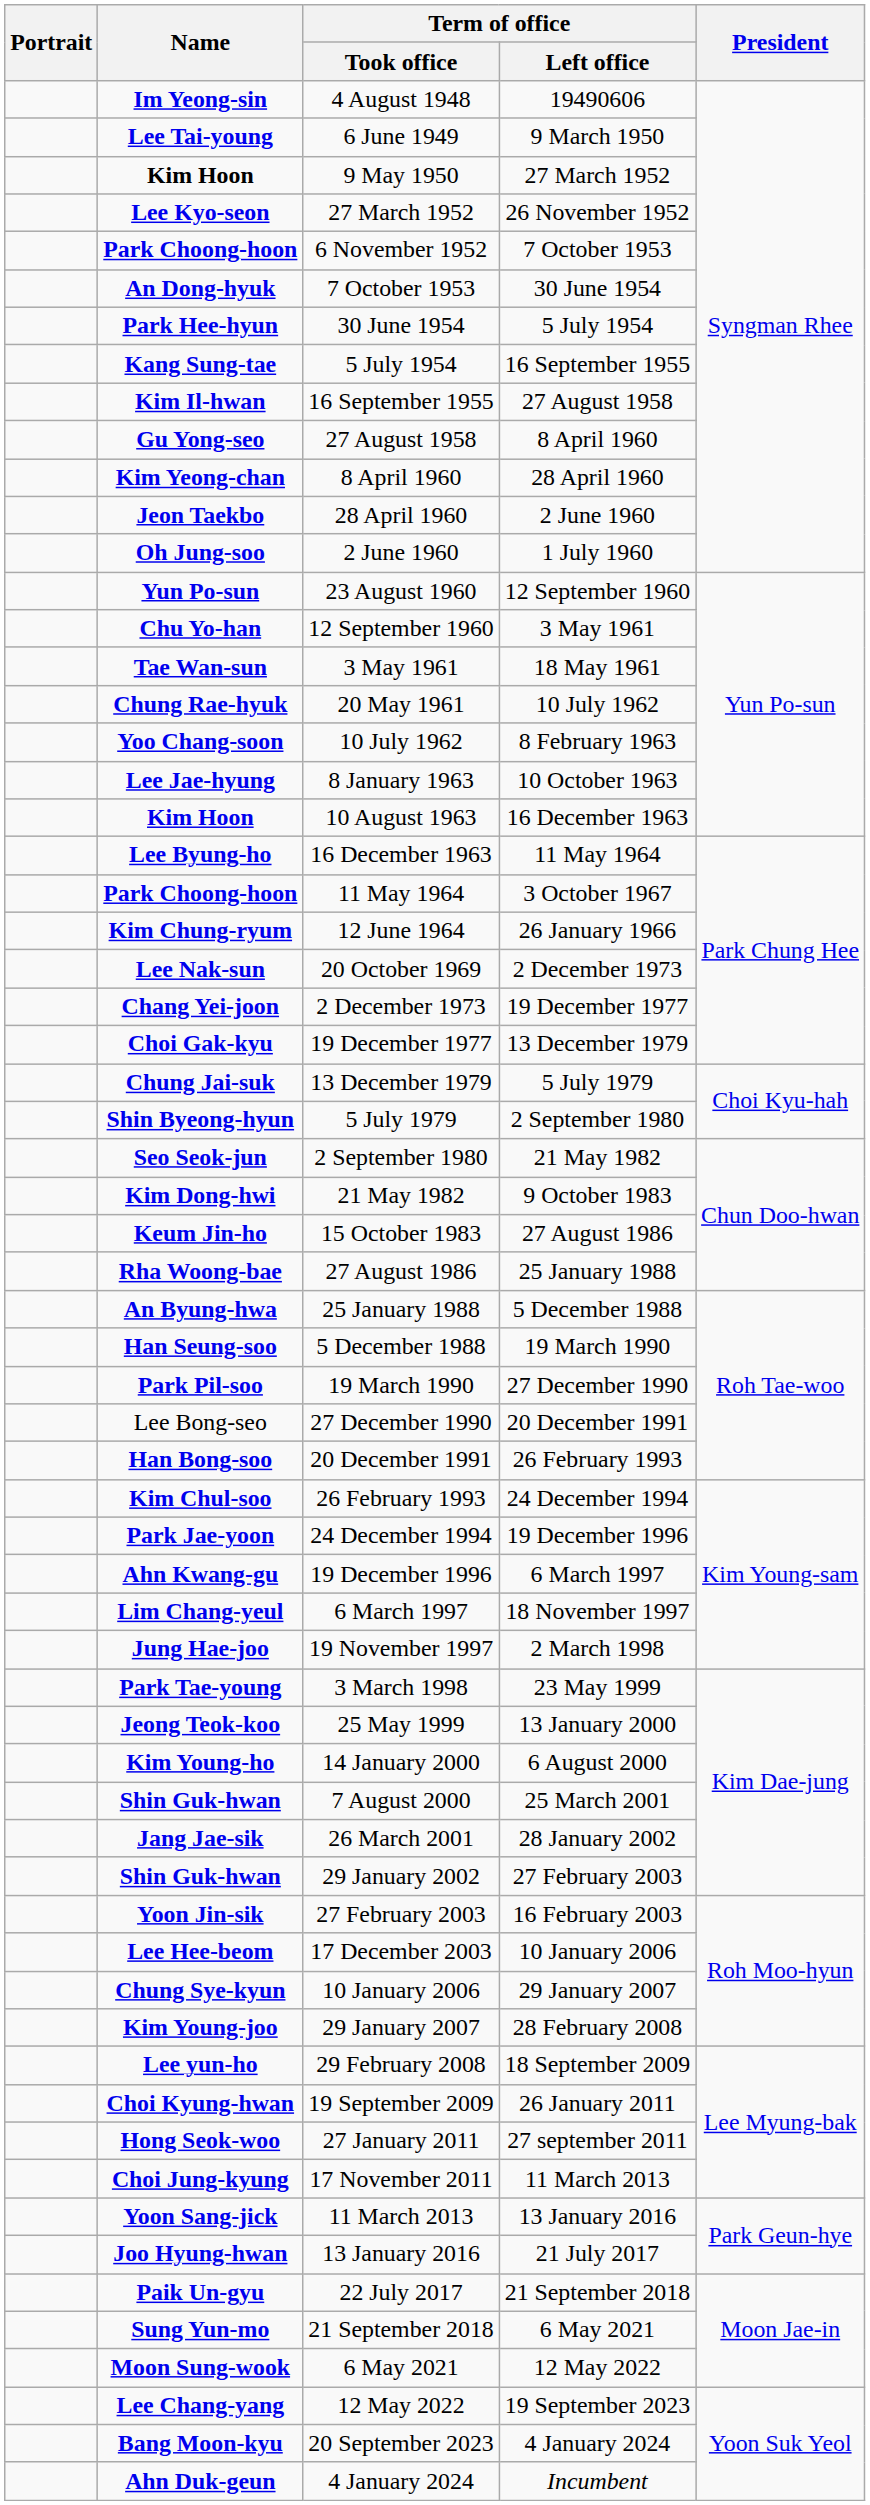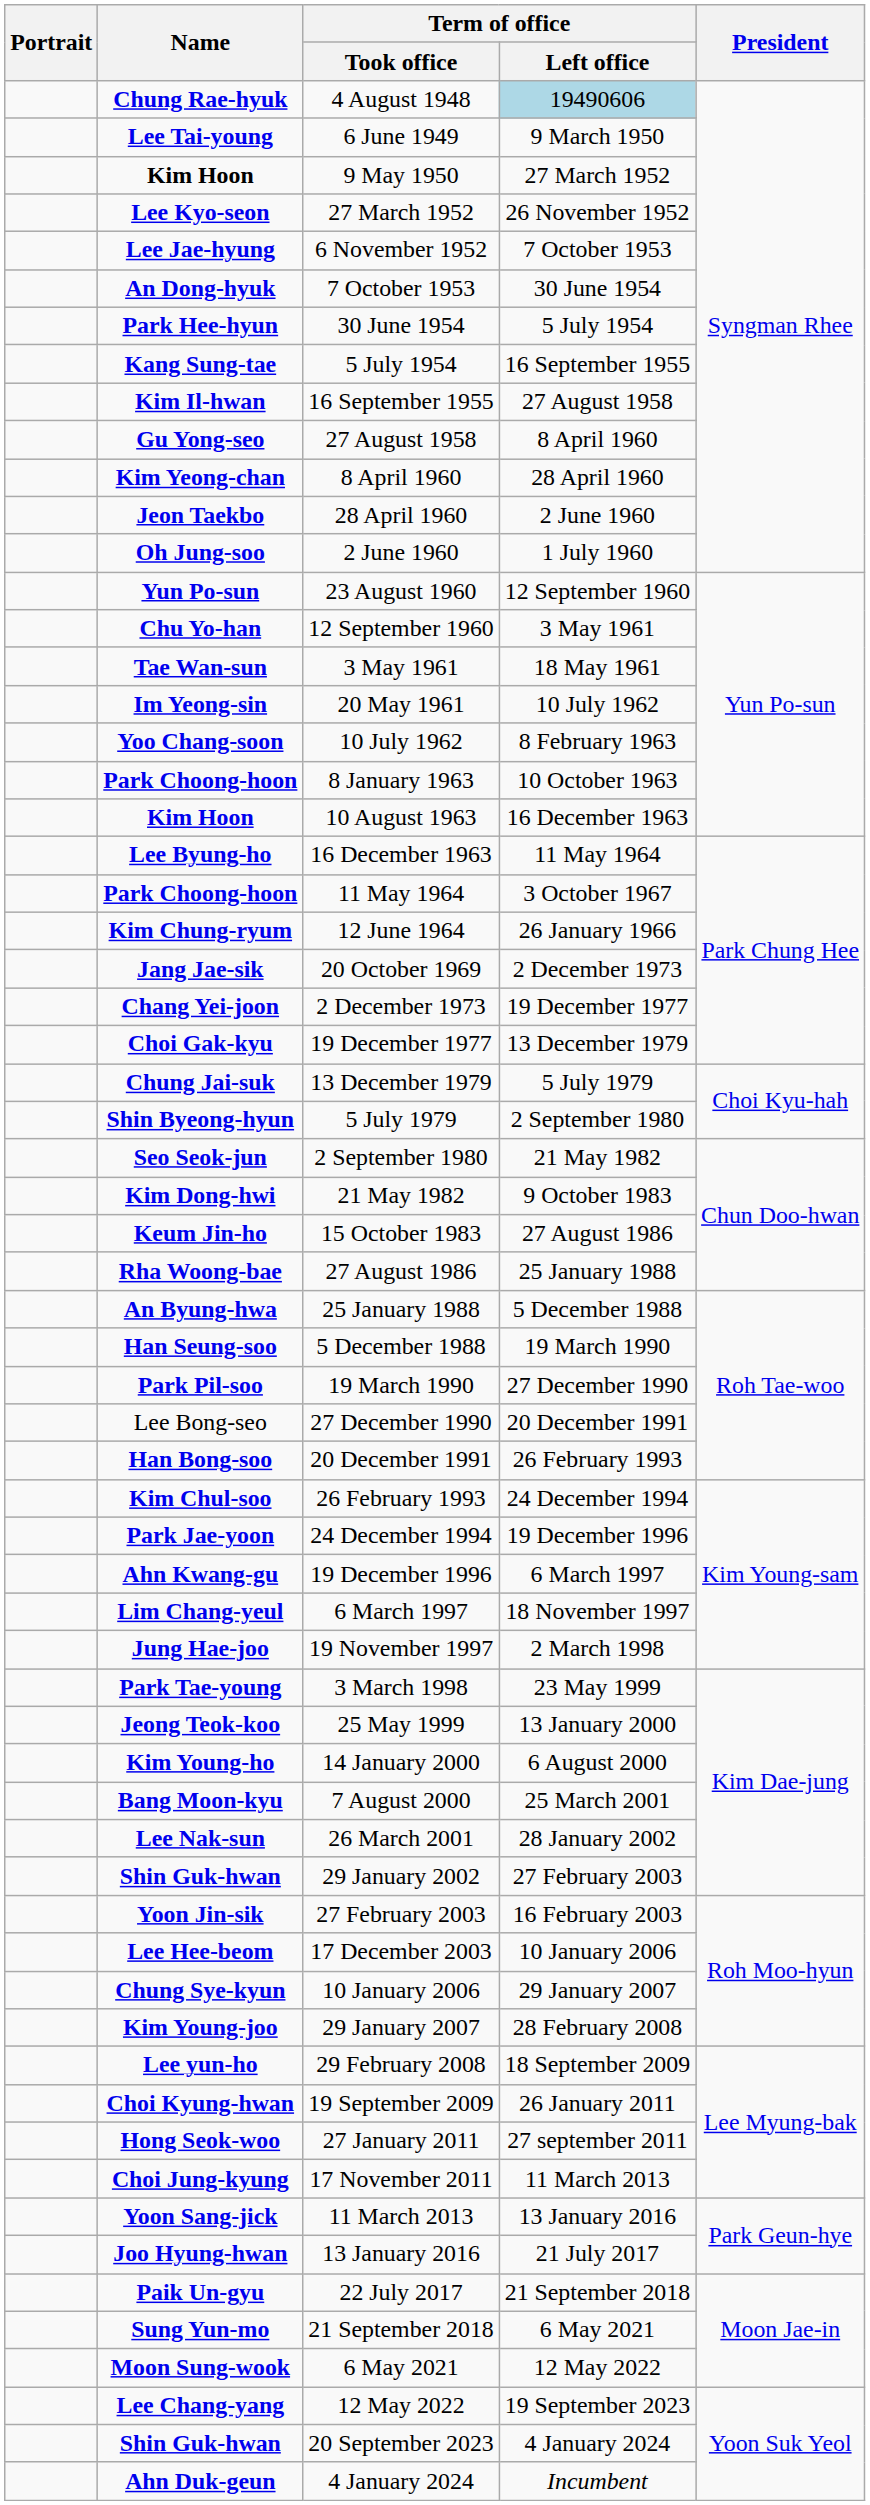4 August 1948 | Name: Im Yeong-sin -> Chung Rae-hyuk
4 August 1948 | Term of office / Left office: no background -> lightblue background
6 November 1952 | Name: Park Choong-hoon -> Lee Jae-hyung
20 May 1961 | Name: Chung Rae-hyuk -> Im Yeong-sin
8 January 1963 | Name: Lee Jae-hyung -> Park Choong-hoon
20 October 1969 | Name: Lee Nak-sun -> Jang Jae-sik
7 August 2000 | Name: Shin Guk-hwan -> Bang Moon-kyu
26 March 2001 | Name: Jang Jae-sik -> Lee Nak-sun
20 September 2023 | Name: Bang Moon-kyu -> Shin Guk-hwan
